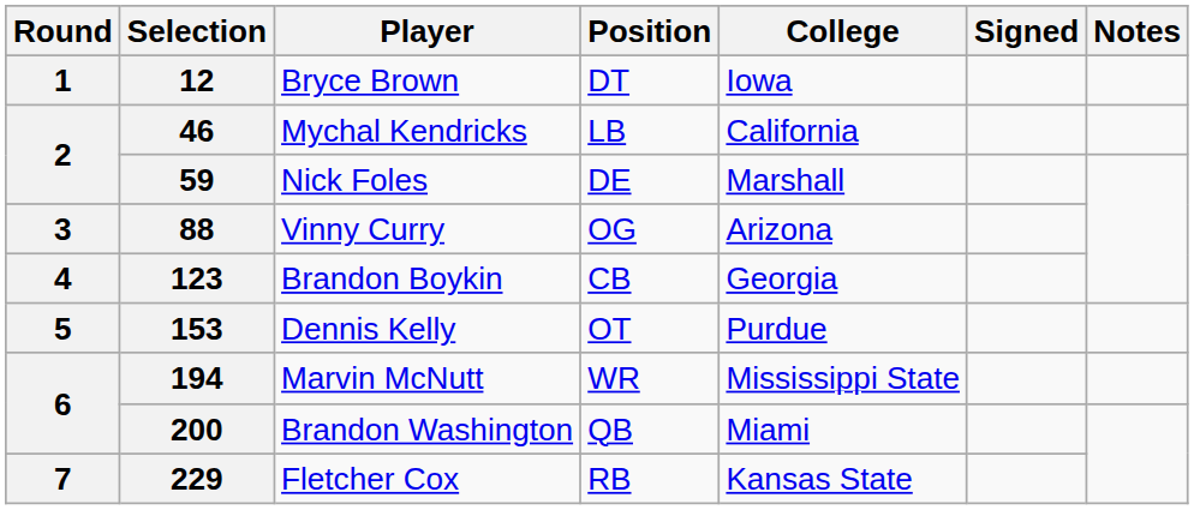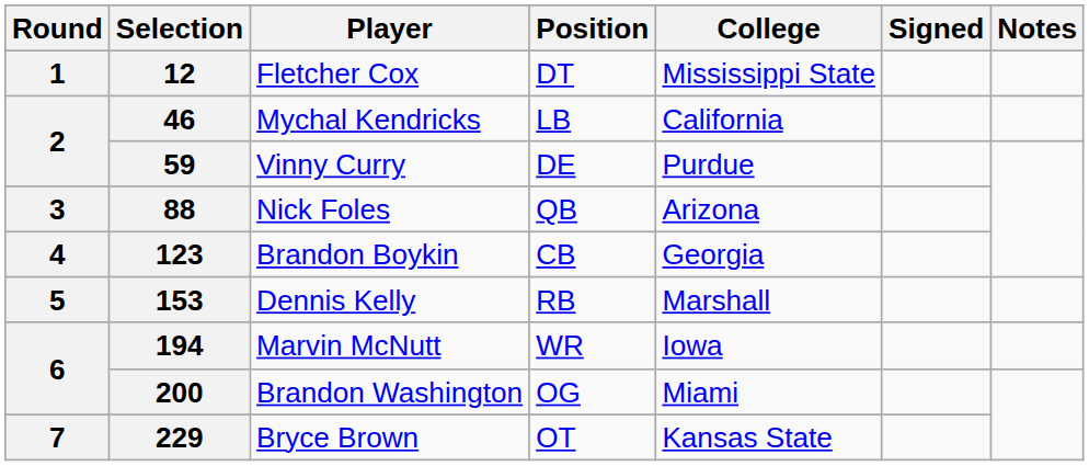12 | Player: Bryce Brown -> Fletcher Cox
12 | College: Iowa -> Mississippi State
59 | Player: Nick Foles -> Vinny Curry
59 | College: Marshall -> Purdue
88 | Player: Vinny Curry -> Nick Foles
88 | Position: OG -> QB
153 | Position: OT -> RB
153 | College: Purdue -> Marshall
194 | College: Mississippi State -> Iowa
200 | Position: QB -> OG
229 | Player: Fletcher Cox -> Bryce Brown
229 | Position: RB -> OT
